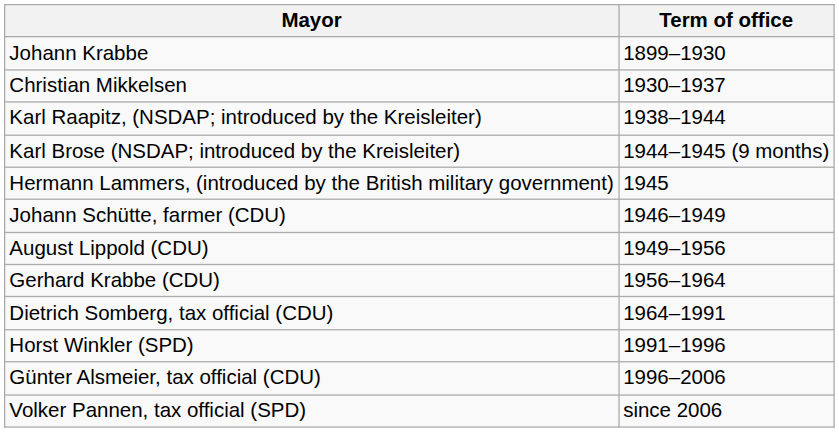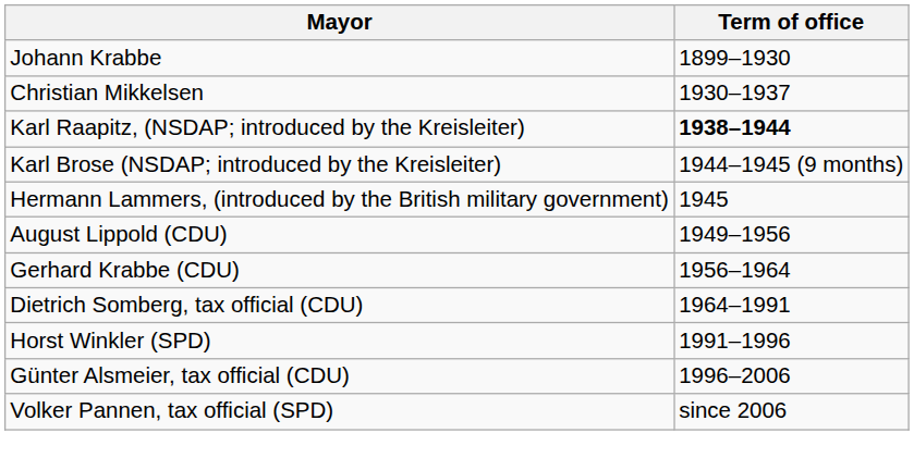Karl Raapitz, (NSDAP; introduced by the Kreisleiter) | Term of office: normal -> bold
- row: Johann Schütte, farmer (CDU) | 1946–1949
